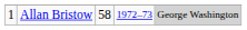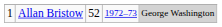Allan Bristow | column 3: 58 -> 52
